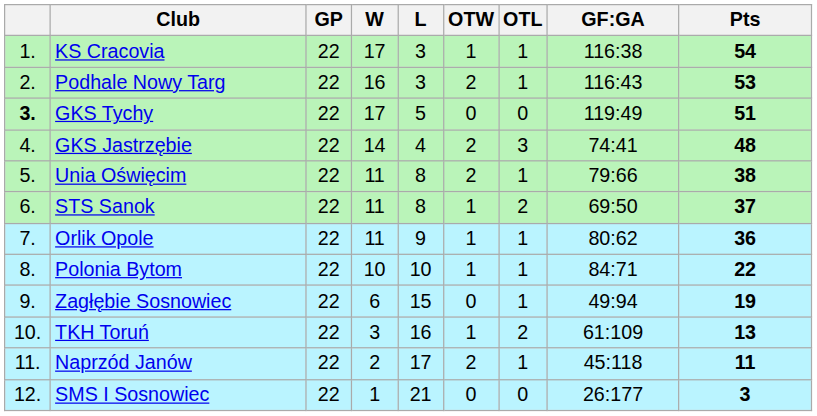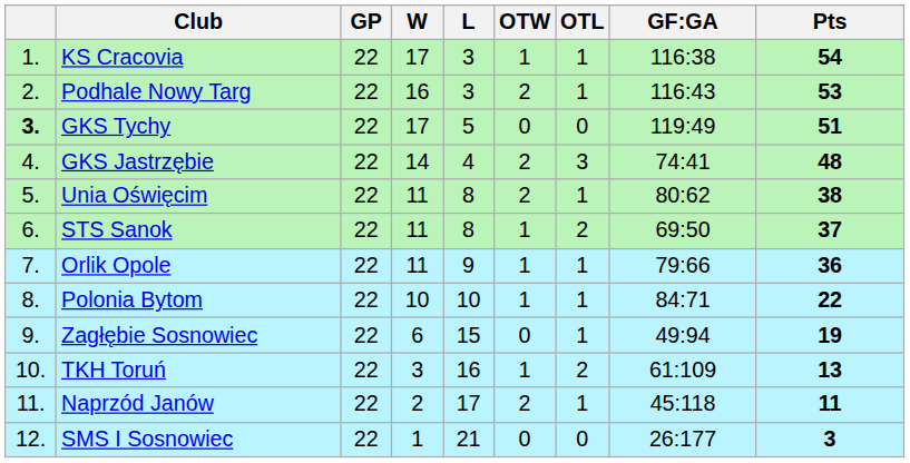Unia Oświęcim | GF:GA: 79:66 -> 80:62
Orlik Opole | GF:GA: 80:62 -> 79:66
